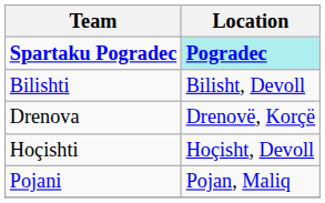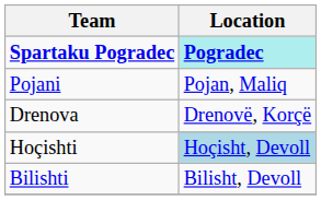rows swapped: Bilishti <-> Pojani
Hoçishti | Location: no background -> lightblue background
